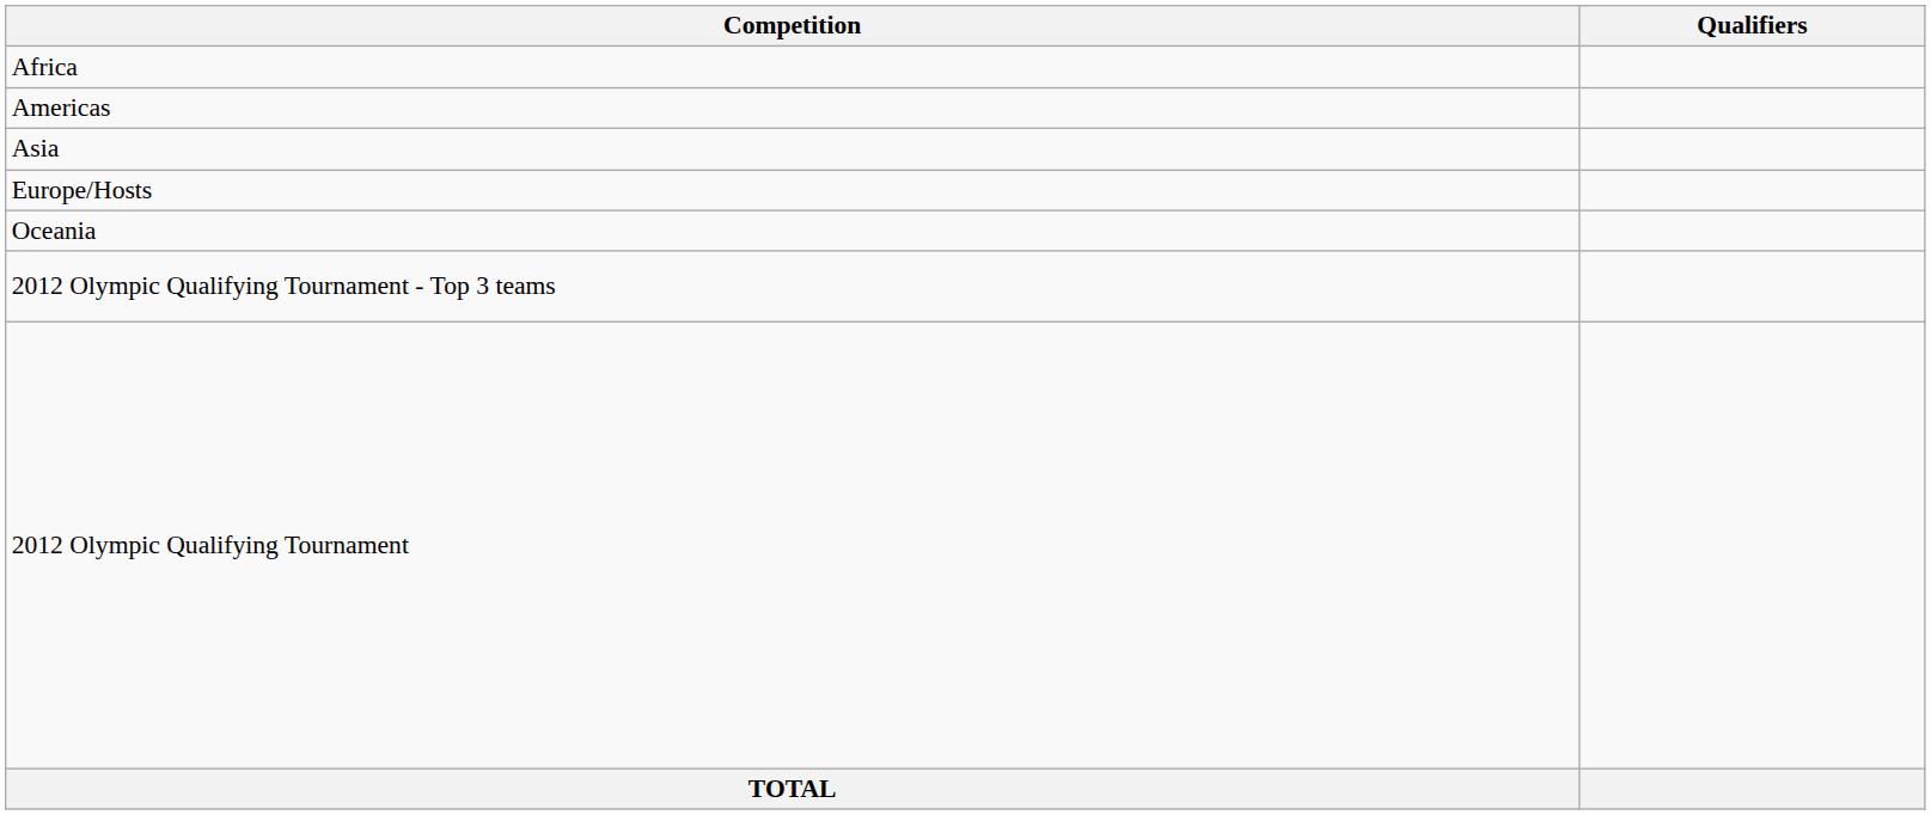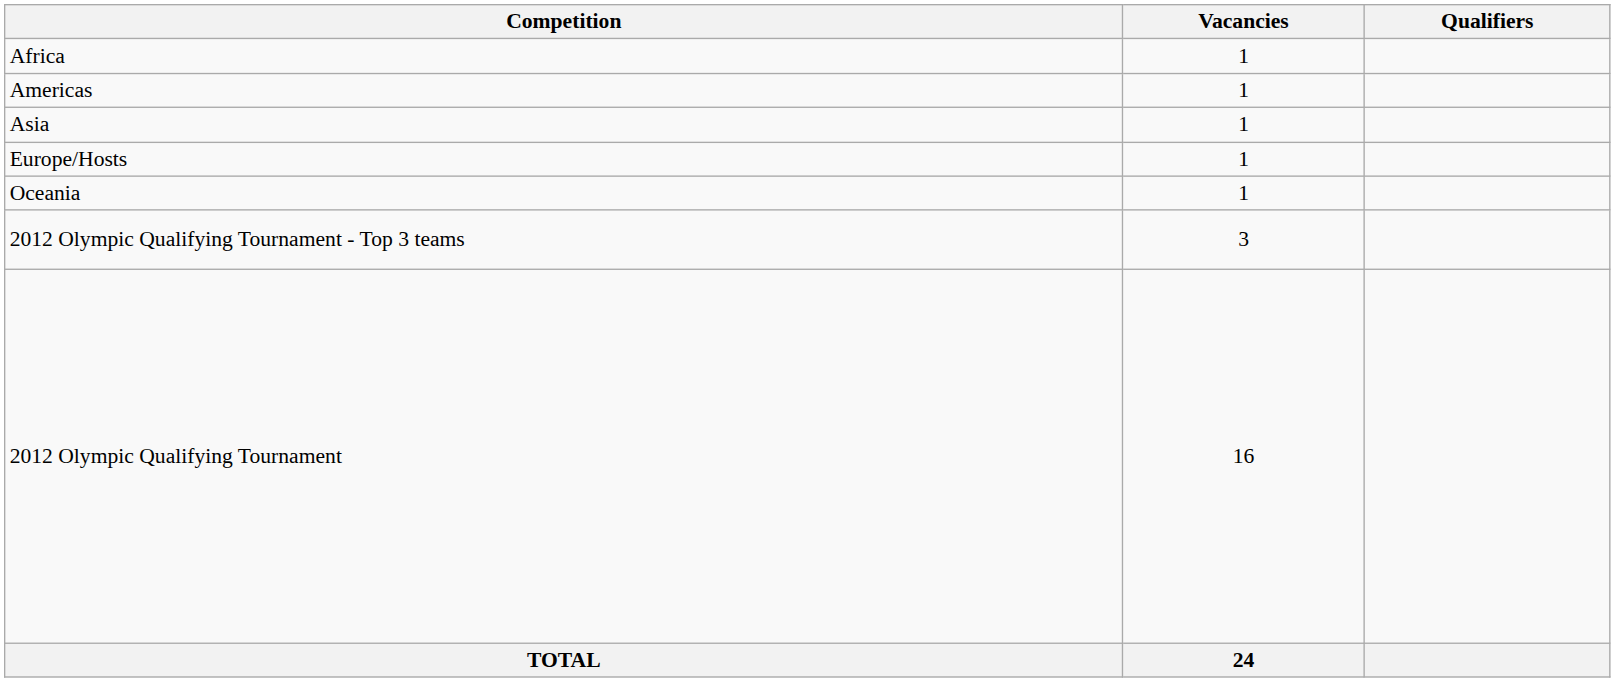+ column: Vacancies | 1 | 1 | 1 | 1 | 1 | 3 | 16 | 24
